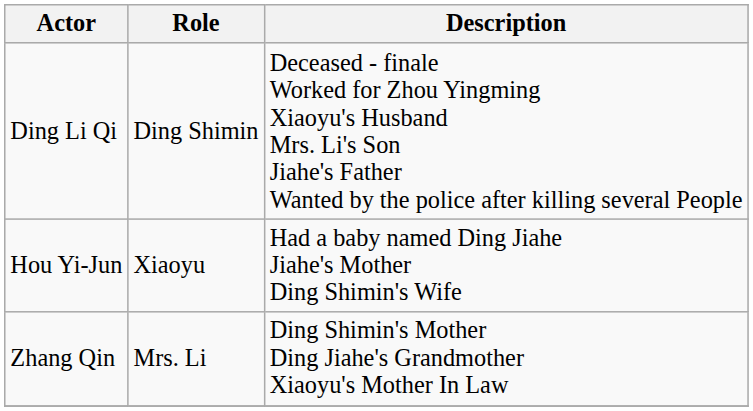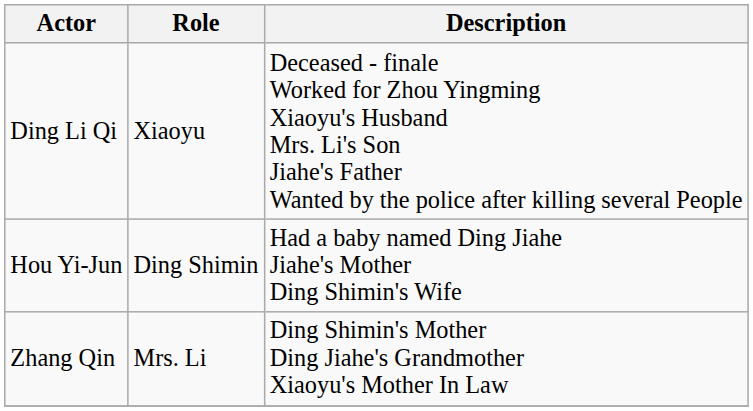Ding Li Qi | Role: Ding Shimin -> Xiaoyu
Hou Yi-Jun | Role: Xiaoyu -> Ding Shimin
